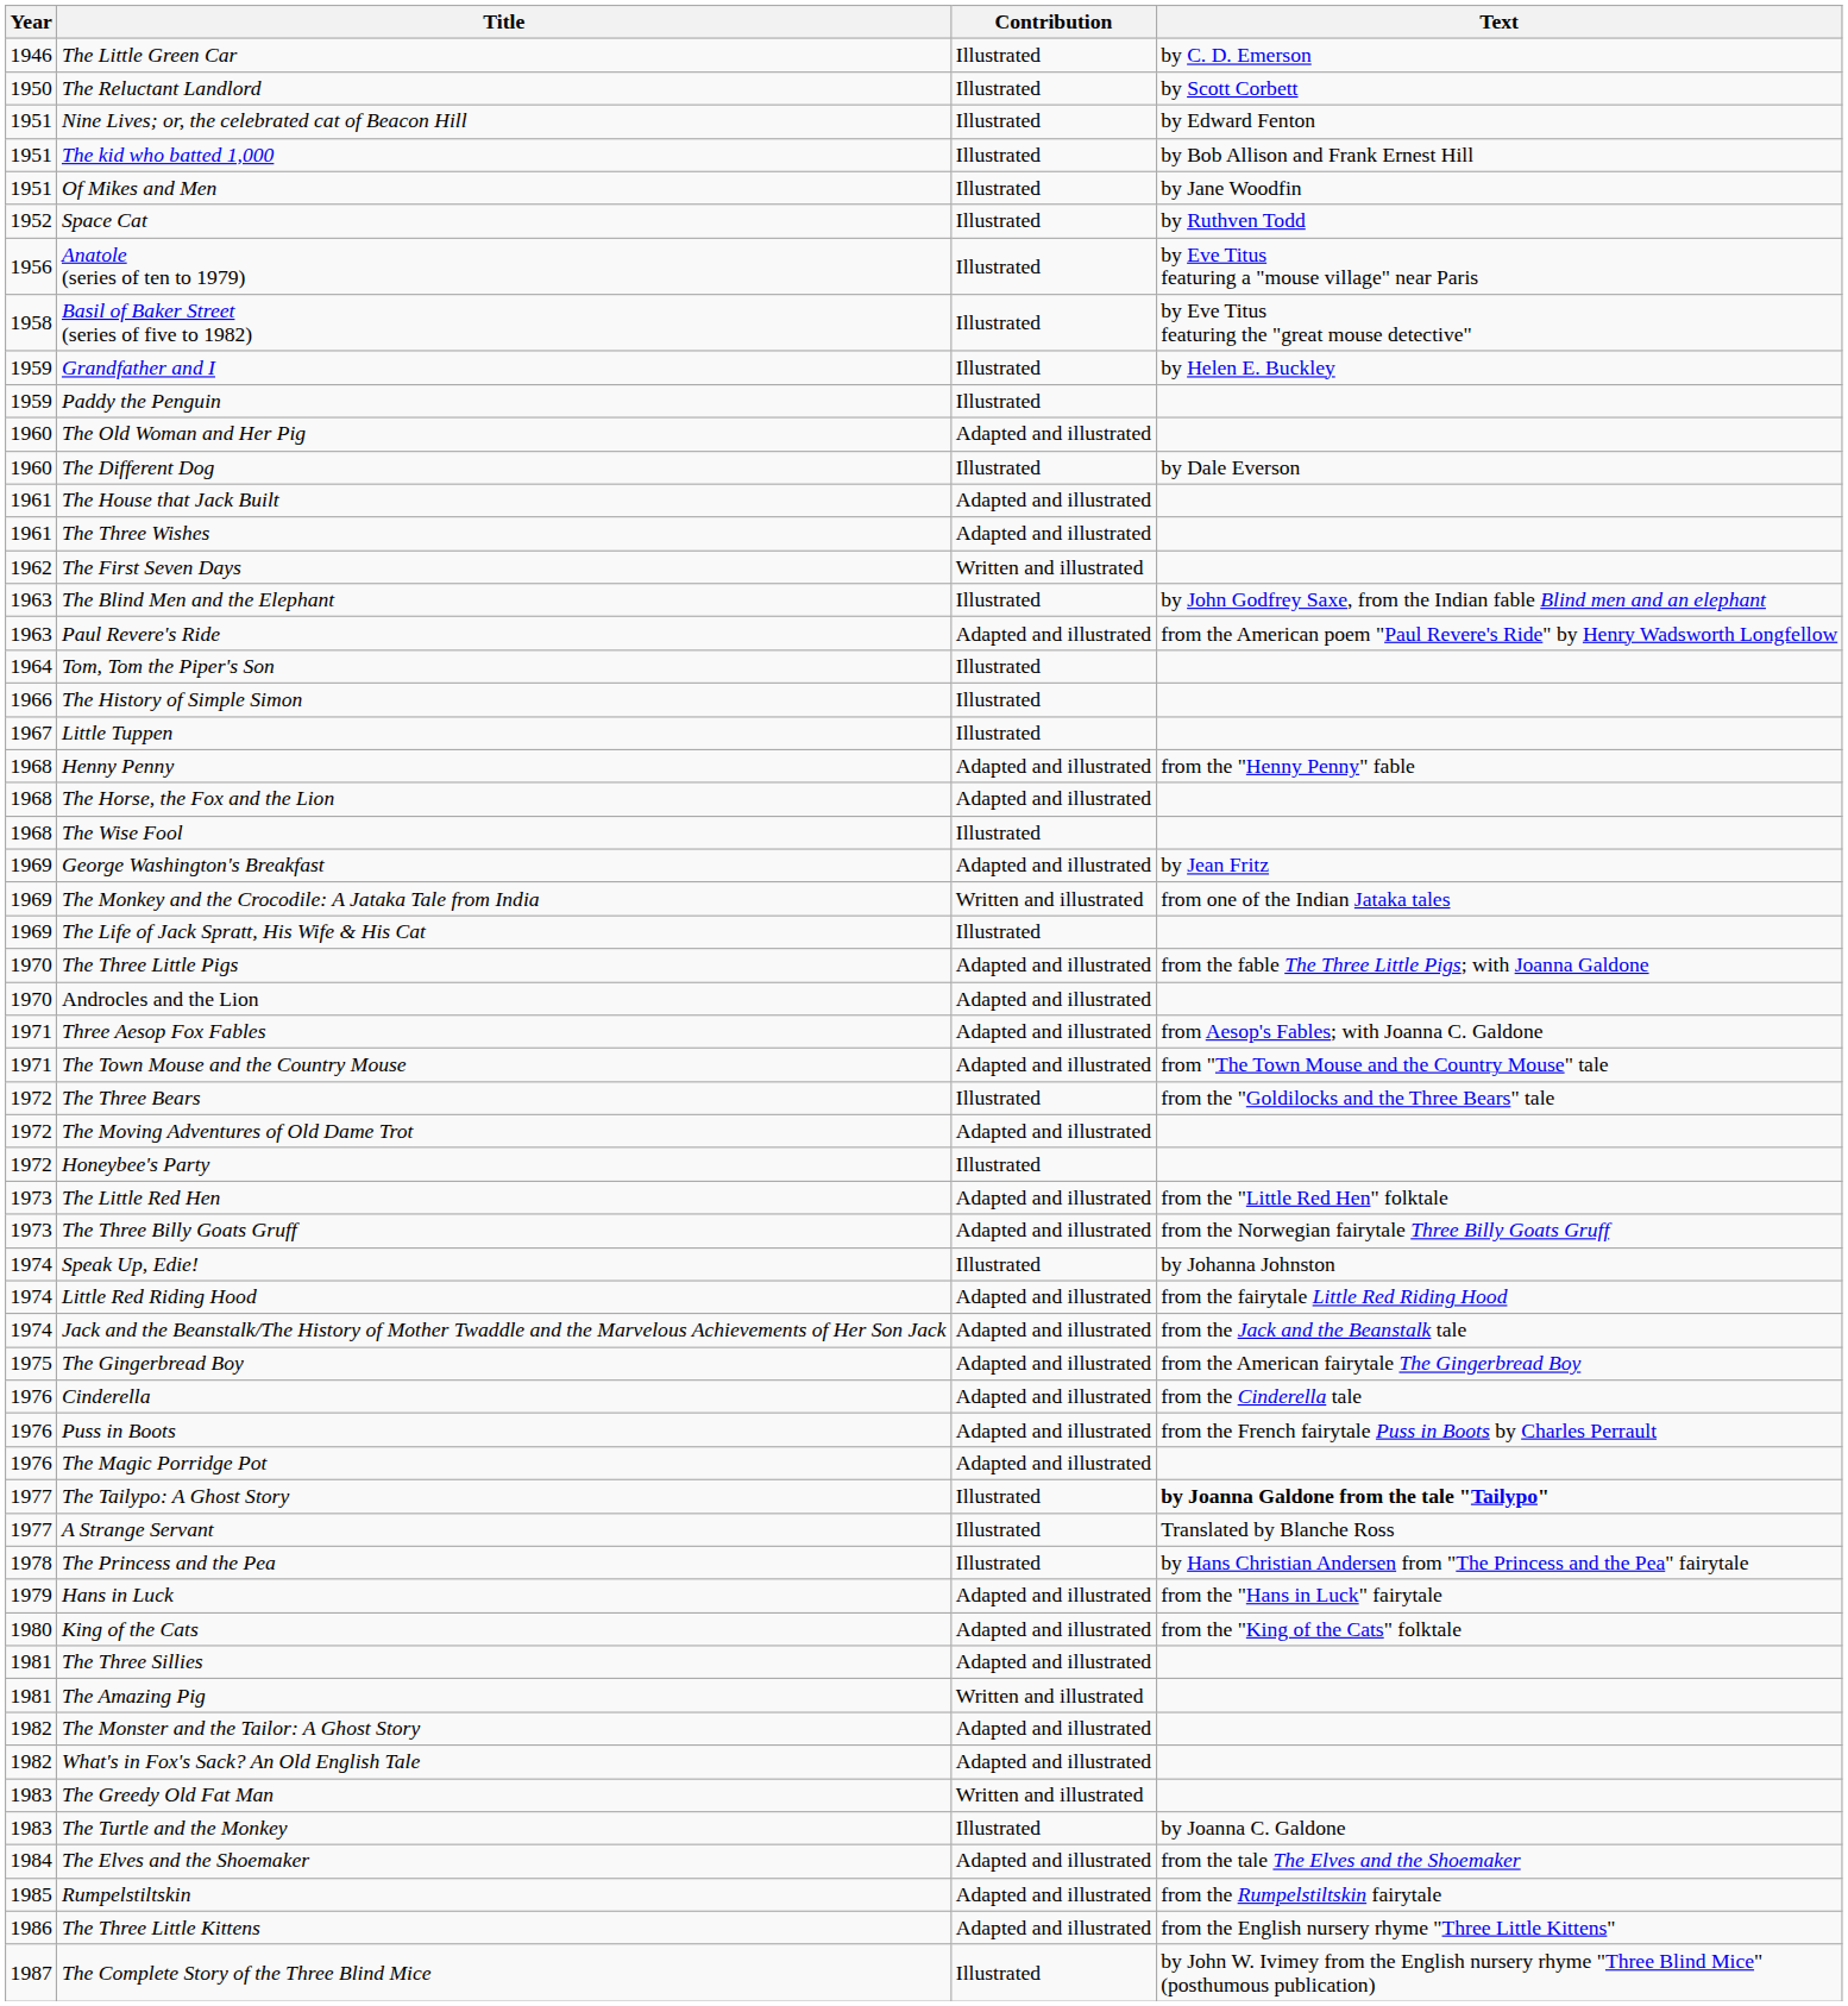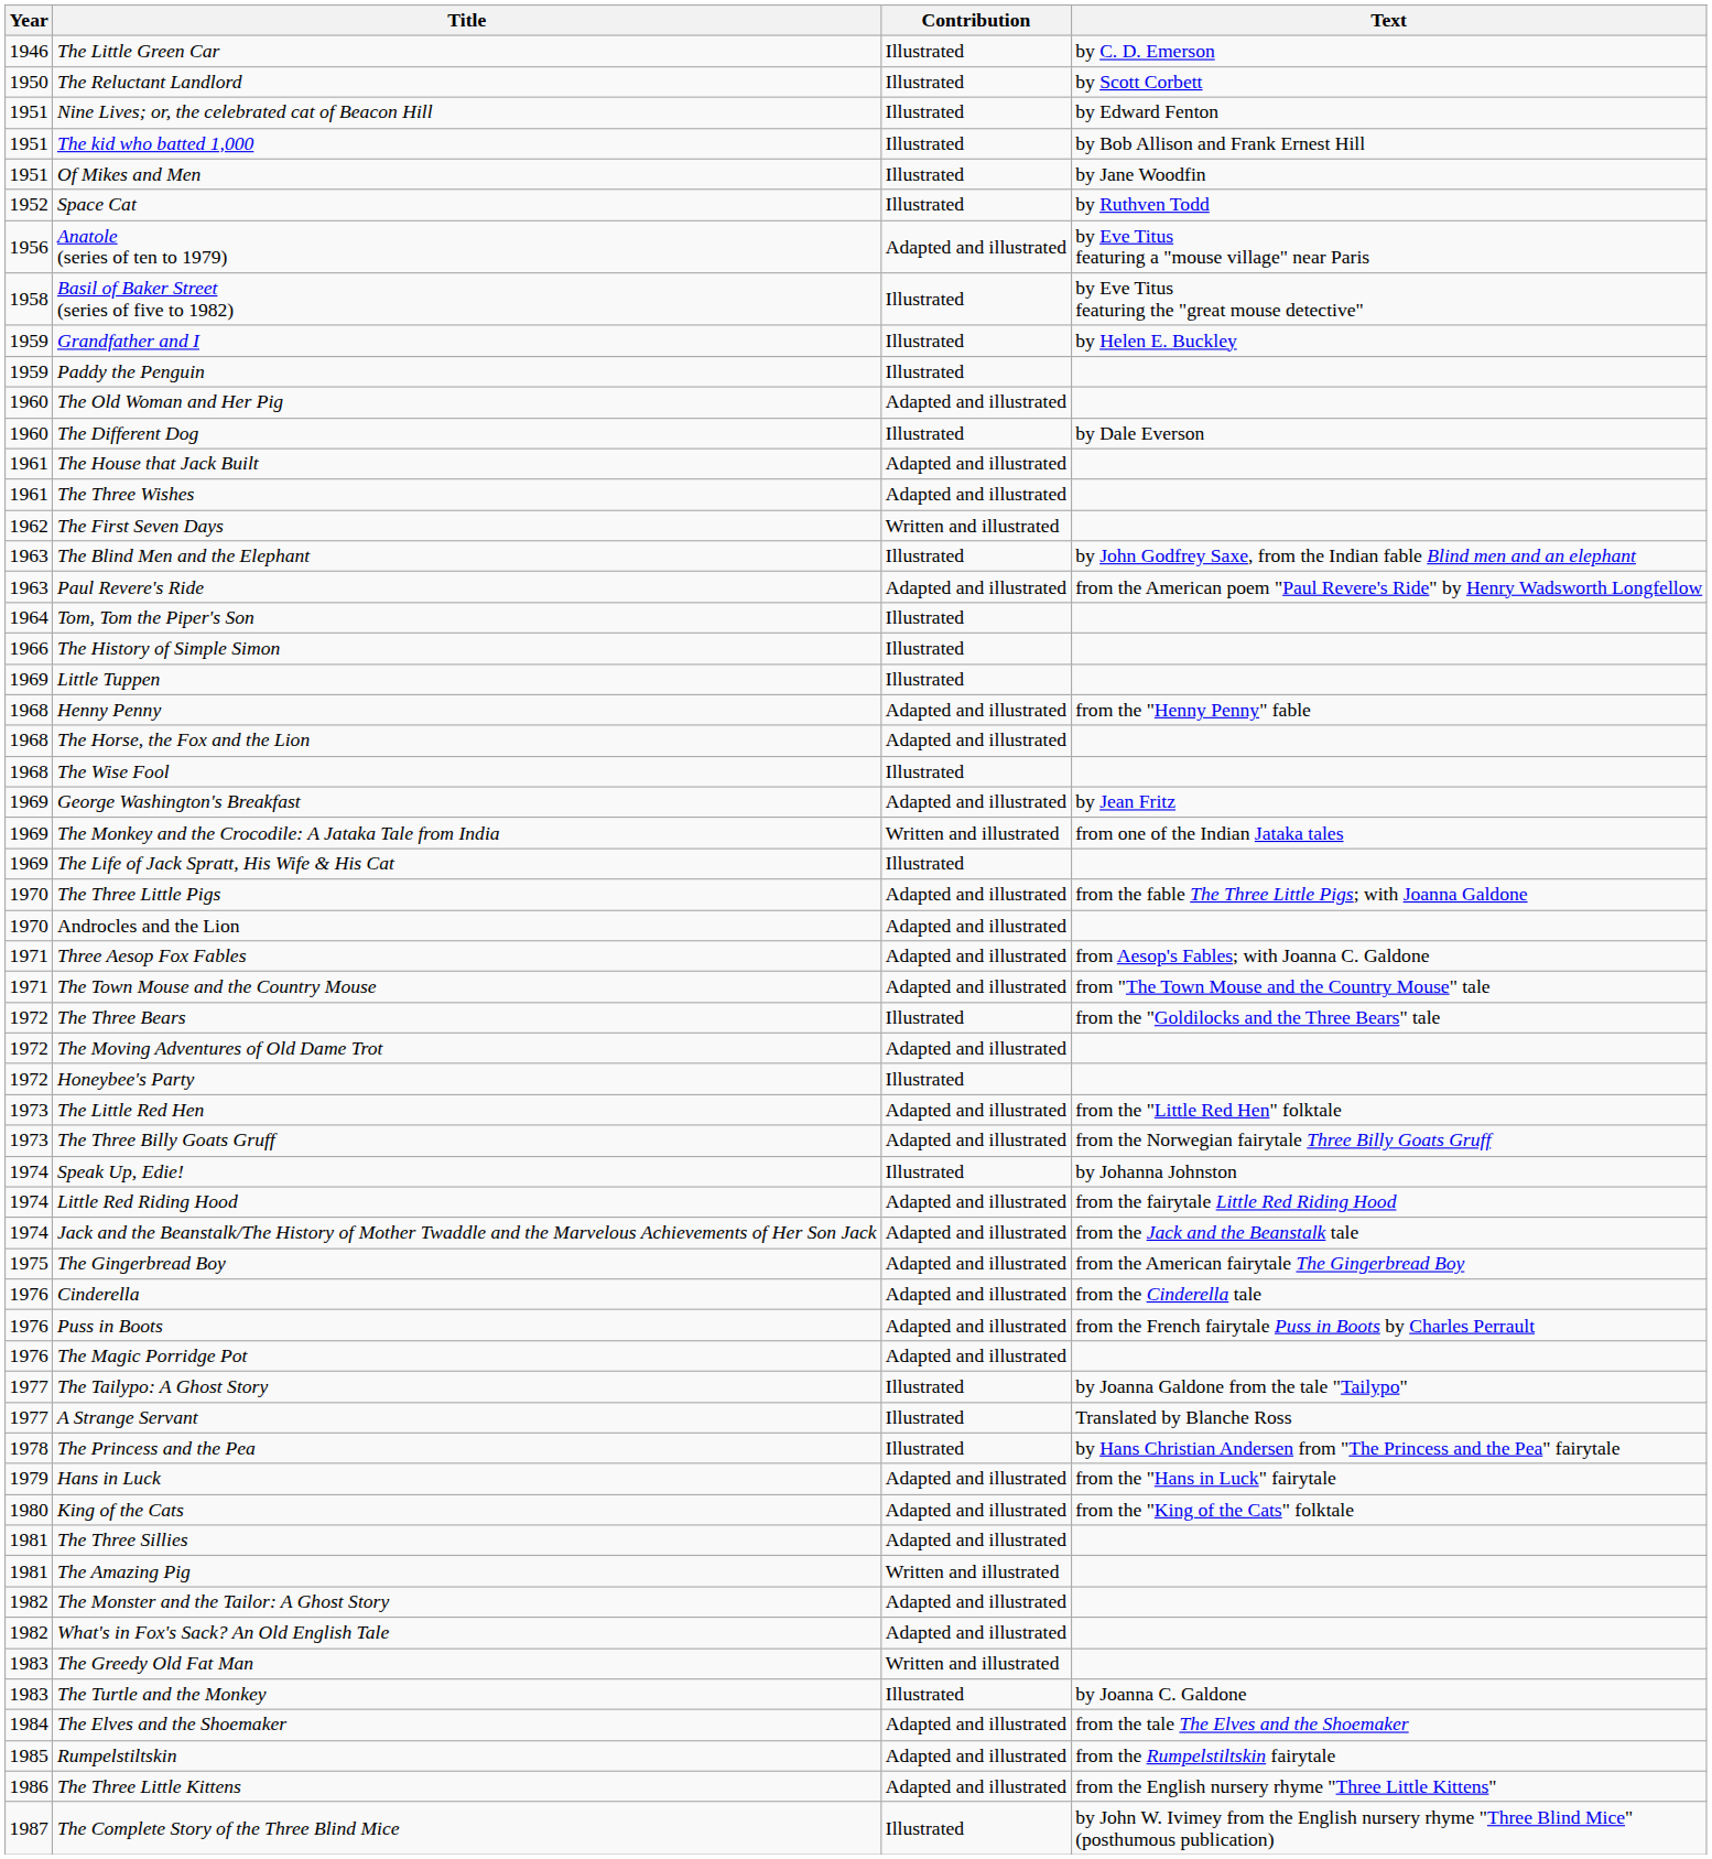Anatole (series of ten to 1979) | Contribution: Illustrated -> Adapted and illustrated
Little Tuppen | Year: 1967 -> 1969
The Tailypo: A Ghost Story | Text: bold -> normal
